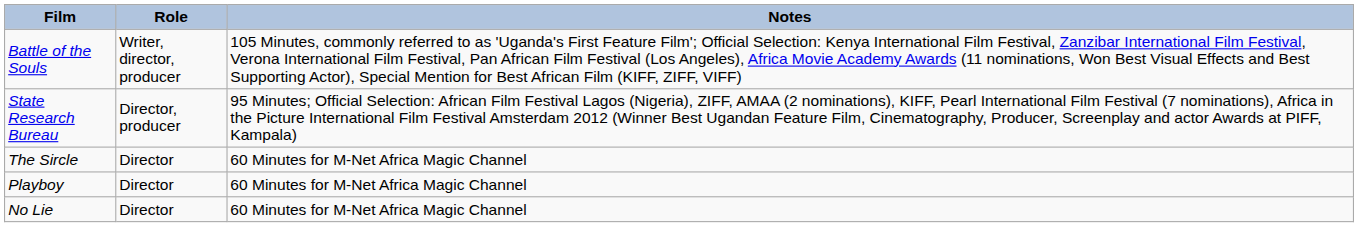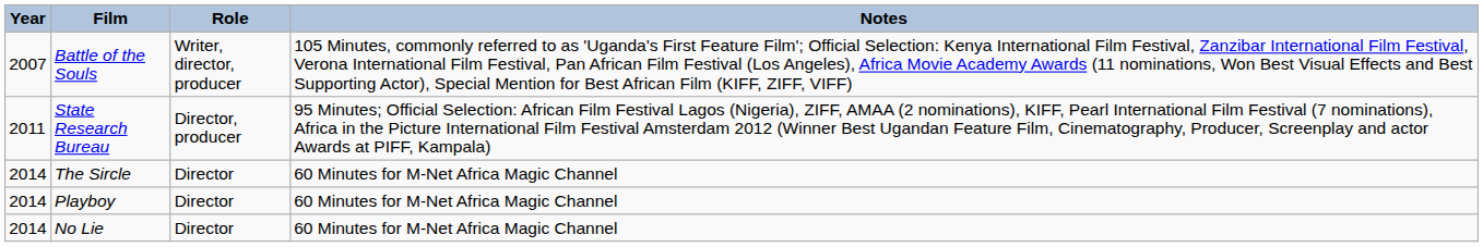+ column: Year | 2007 | 2011 | 2014 | 2014 | 2014
